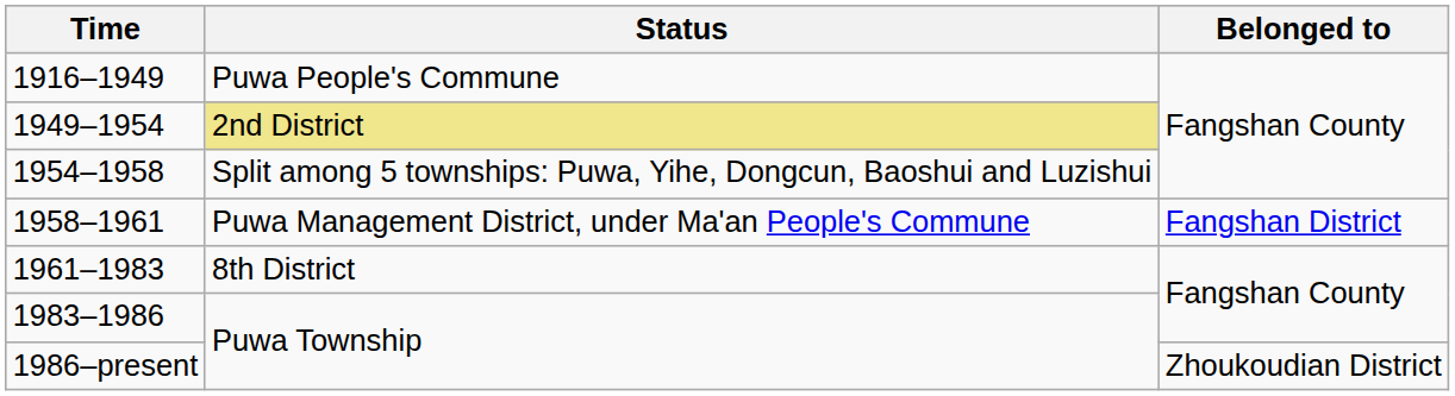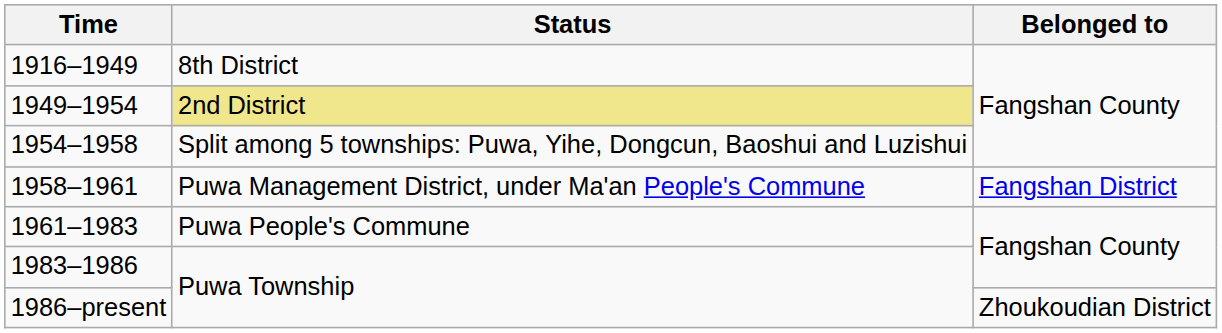1916–1949 | Status: Puwa People's Commune -> 8th District
1961–1983 | Status: 8th District -> Puwa People's Commune
